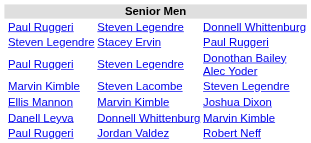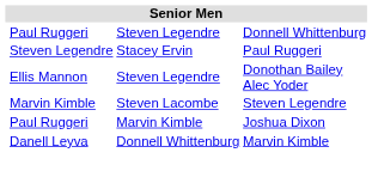Donothan Bailey Alec Yoder | column 2: Paul Ruggeri -> Ellis Mannon
Joshua Dixon | column 2: Ellis Mannon -> Paul Ruggeri
- row: Paul Ruggeri | Jordan Valdez | Robert Neff
